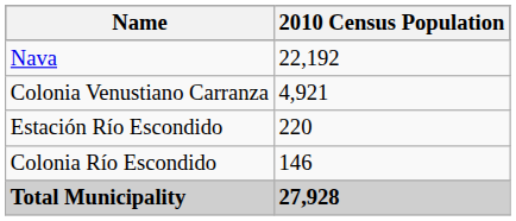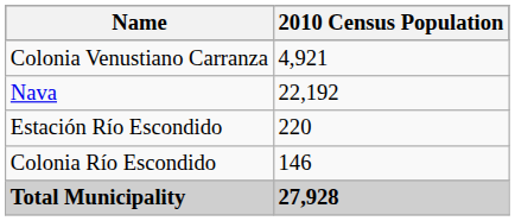rows swapped: Nava <-> Colonia Venustiano Carranza
